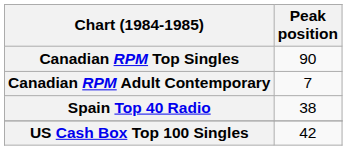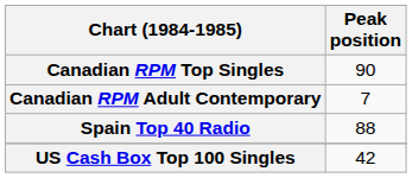Spain Top 40 Radio | Peak position: 38 -> 88
